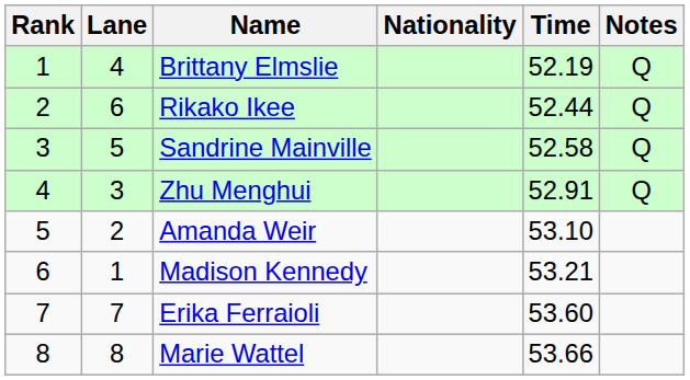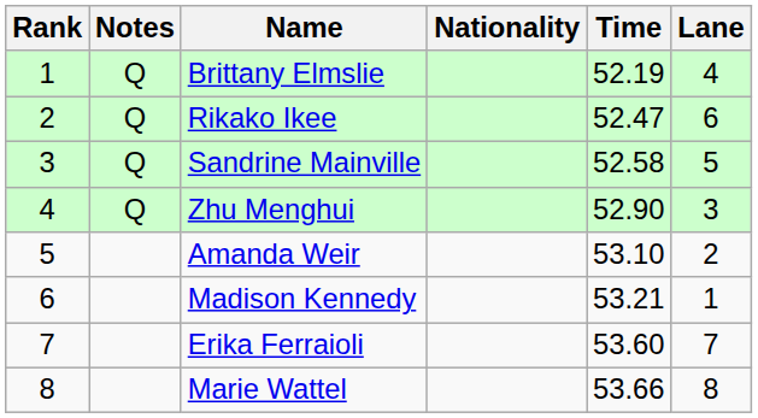columns swapped: Lane <-> Notes
Rikako Ikee | Time: 52.44 -> 52.47
Zhu Menghui | Time: 52.91 -> 52.90
